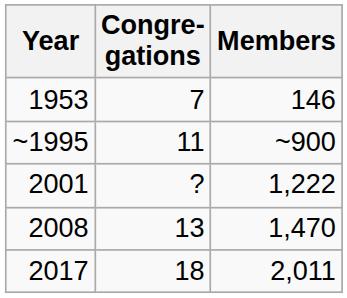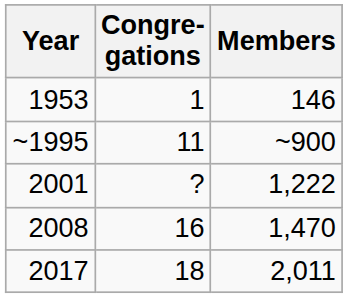1953 | Congre- gations: 7 -> 1
2008 | Congre- gations: 13 -> 16
